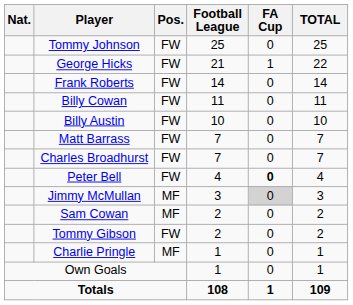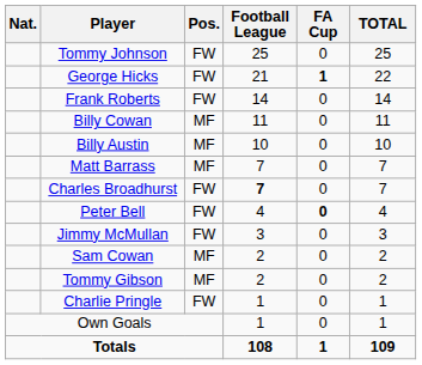George Hicks | FA Cup: normal -> bold
Billy Cowan | Pos.: FW -> MF
Billy Austin | Pos.: FW -> MF
Matt Barrass | Pos.: FW -> MF
Charles Broadhurst | Football League: normal -> bold
Jimmy McMullan | Pos.: MF -> FW
Jimmy McMullan | FA Cup: lightgrey background -> no background
Tommy Gibson | Pos.: FW -> MF
Charlie Pringle | Pos.: MF -> FW
